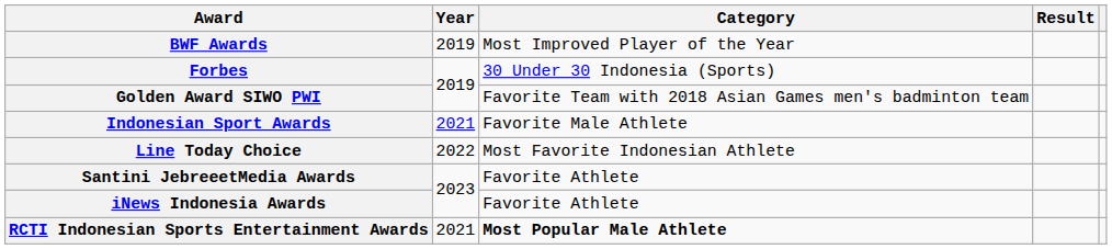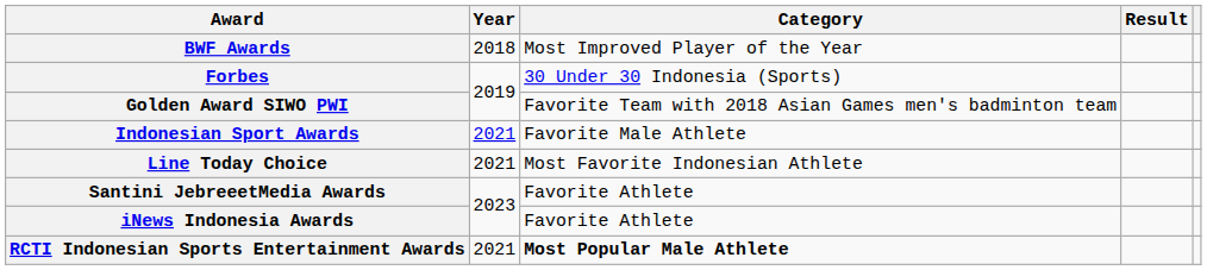BWF Awards | Year: 2019 -> 2018
Line Today Choice | Year: 2022 -> 2021
